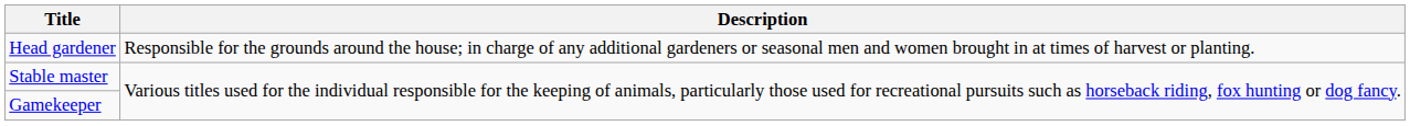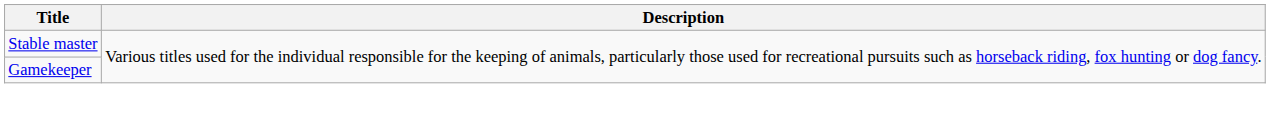- row: Head gardener | Responsible for the grounds around the house; in charge of any additional gardeners or seasonal men and women brought in at times of harvest or planting.
